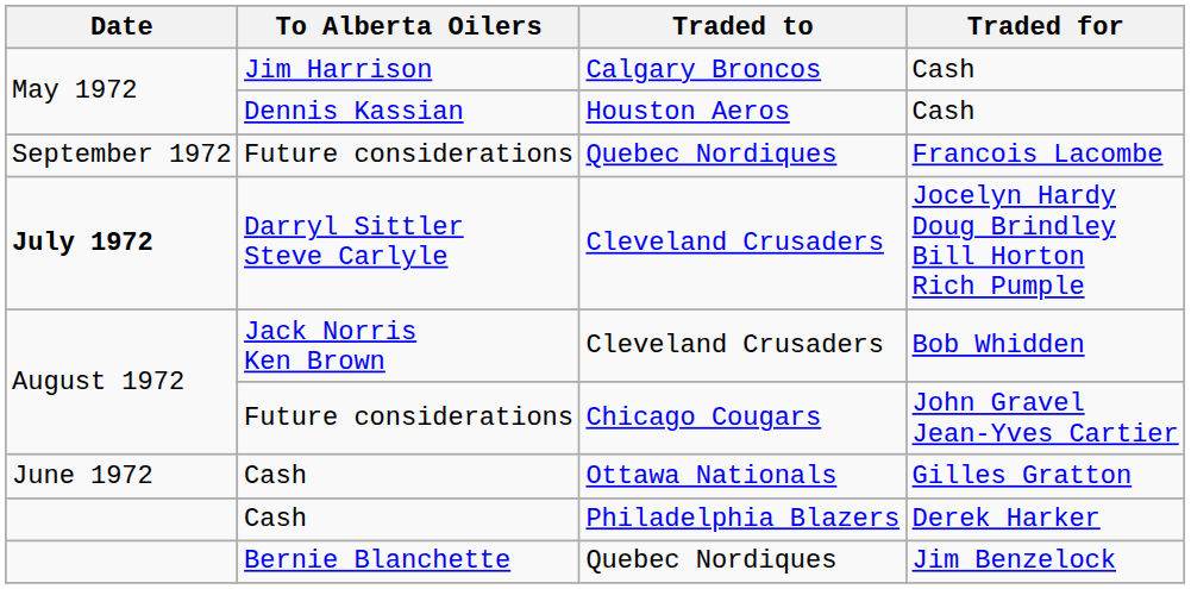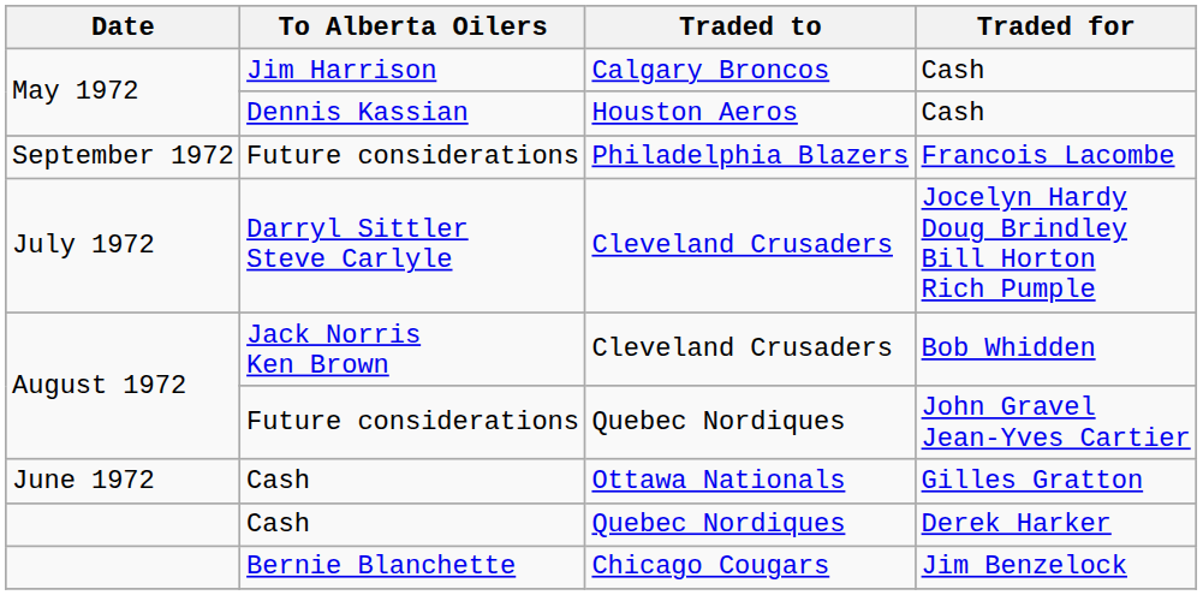Francois Lacombe | Traded to: Quebec Nordiques -> Philadelphia Blazers
Jocelyn Hardy Doug Brindley Bill Horton Rich Pumple | Date: bold -> normal
John Gravel Jean-Yves Cartier | Traded to: Chicago Cougars -> Quebec Nordiques
Derek Harker | Traded to: Philadelphia Blazers -> Quebec Nordiques
Jim Benzelock | Traded to: Quebec Nordiques -> Chicago Cougars
